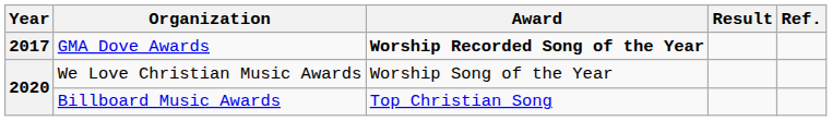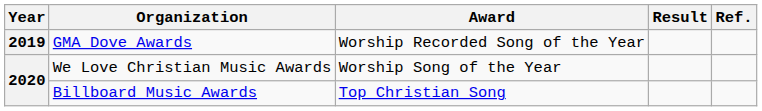GMA Dove Awards | Year: 2017 -> 2019
GMA Dove Awards | Award: bold -> normal
